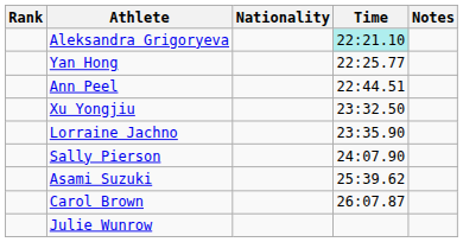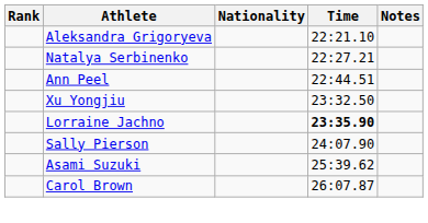Aleksandra Grigoryeva | Time: paleturquoise background -> no background
- row: Yan Hong | 22:25.77
+ row: Natalya Serbinenko | 22:27.21
Lorraine Jachno | Time: normal -> bold
- row: Julie Wunrow
